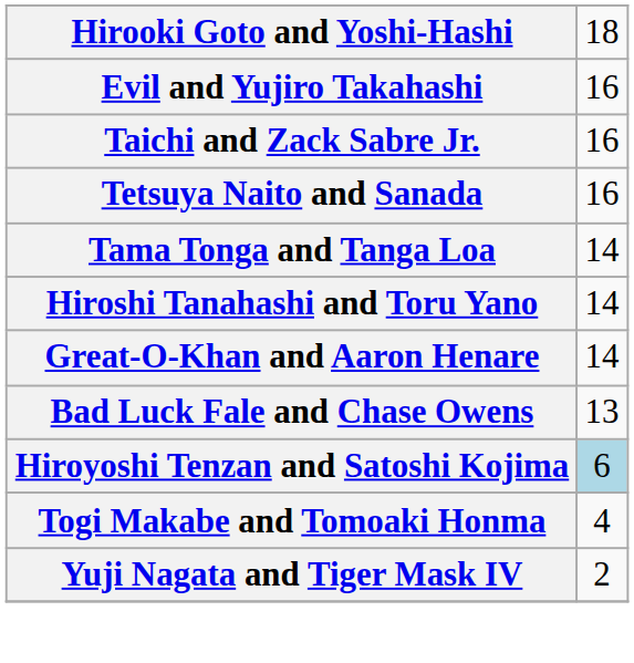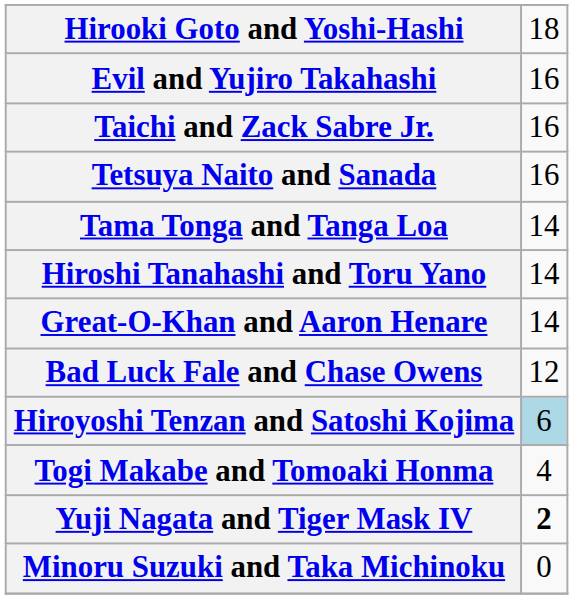Bad Luck Fale and Chase Owens | column 2: 13 -> 12
Yuji Nagata and Tiger Mask IV | column 2: normal -> bold
+ row: Minoru Suzuki and Taka Michinoku | 0
